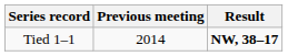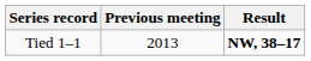Tied 1–1 | Previous meeting: 2014 -> 2013
